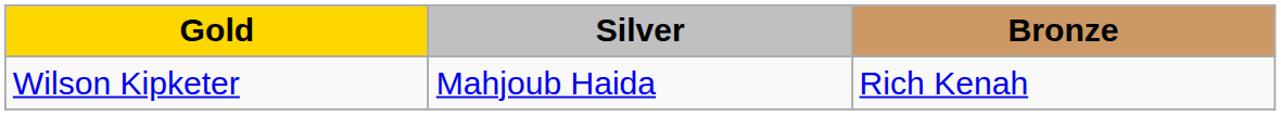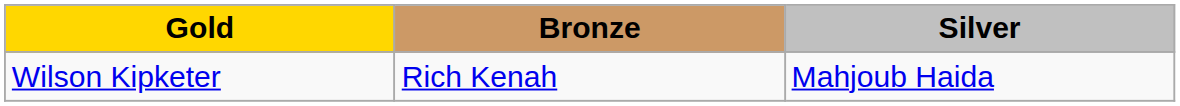columns swapped: Silver <-> Bronze
